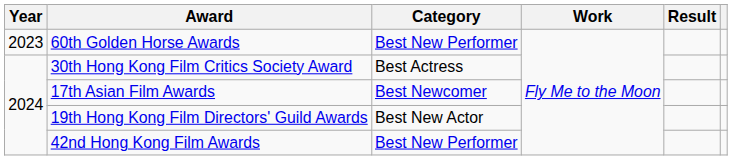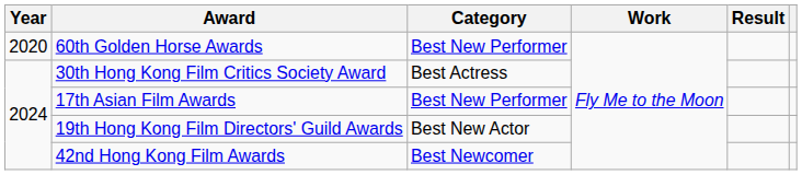60th Golden Horse Awards | Year: 2023 -> 2020
17th Asian Film Awards | Category: Best Newcomer -> Best New Performer
42nd Hong Kong Film Awards | Category: Best New Performer -> Best Newcomer
